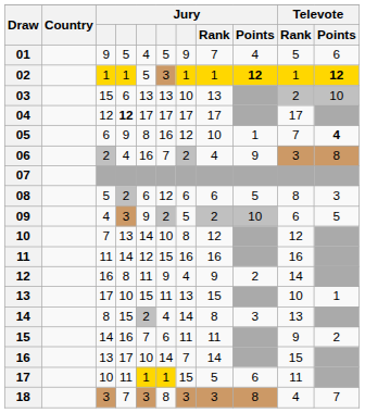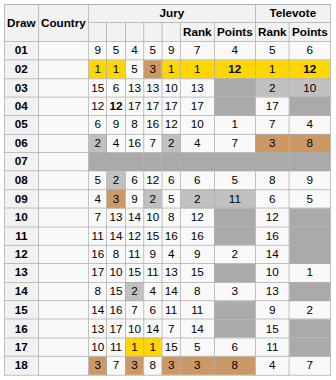05 | Televote / Points: bold -> normal
06 | Jury / Points: 9 -> 7
08 | Televote / Points: 3 -> 9
09 | Jury / Points: 10 -> 11
